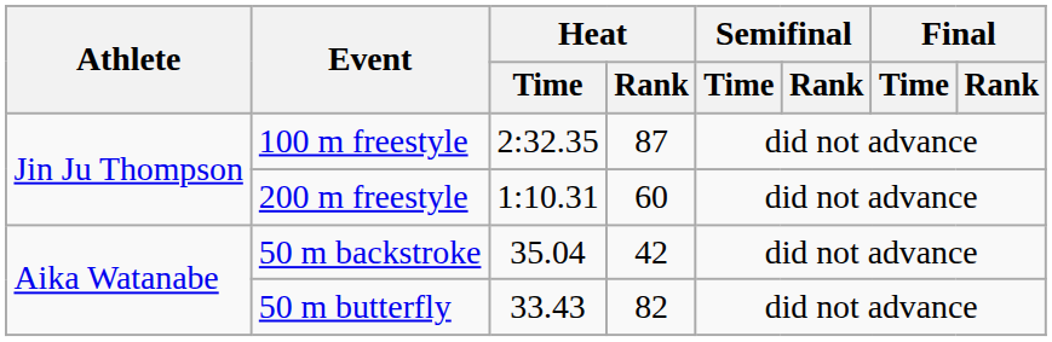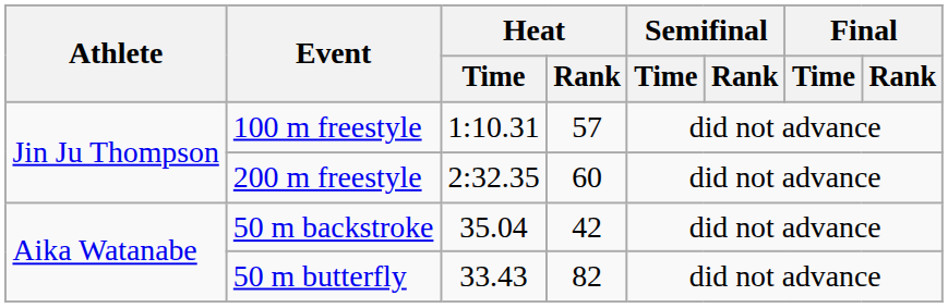100 m freestyle | Heat / Time: 2:32.35 -> 1:10.31
100 m freestyle | Heat / Rank: 87 -> 57
200 m freestyle | Heat / Time: 1:10.31 -> 2:32.35
